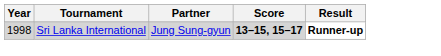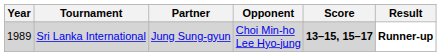+ column: Opponent | Choi Min-ho Lee Hyo-jung
Sri Lanka International | Year: 1998 -> 1989
